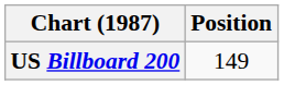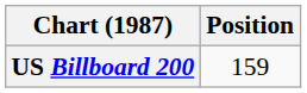US Billboard 200 | Position: 149 -> 159
